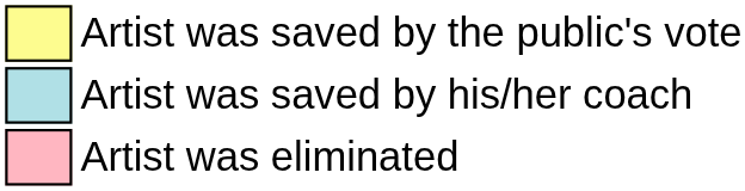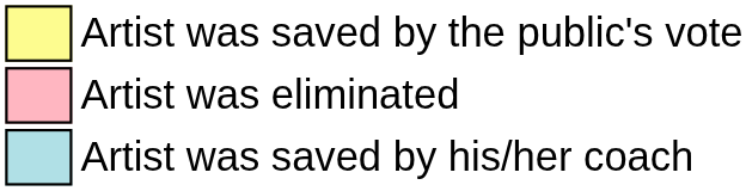rows swapped: Artist was saved by his/her coach <-> Artist was eliminated
